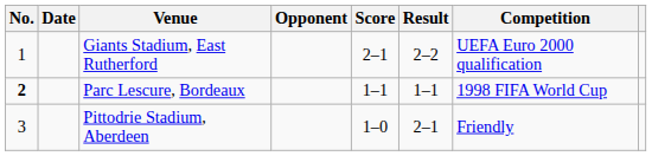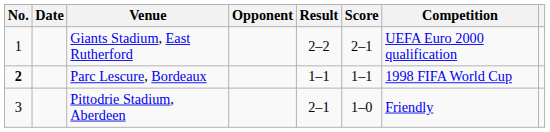columns swapped: Score <-> Result
